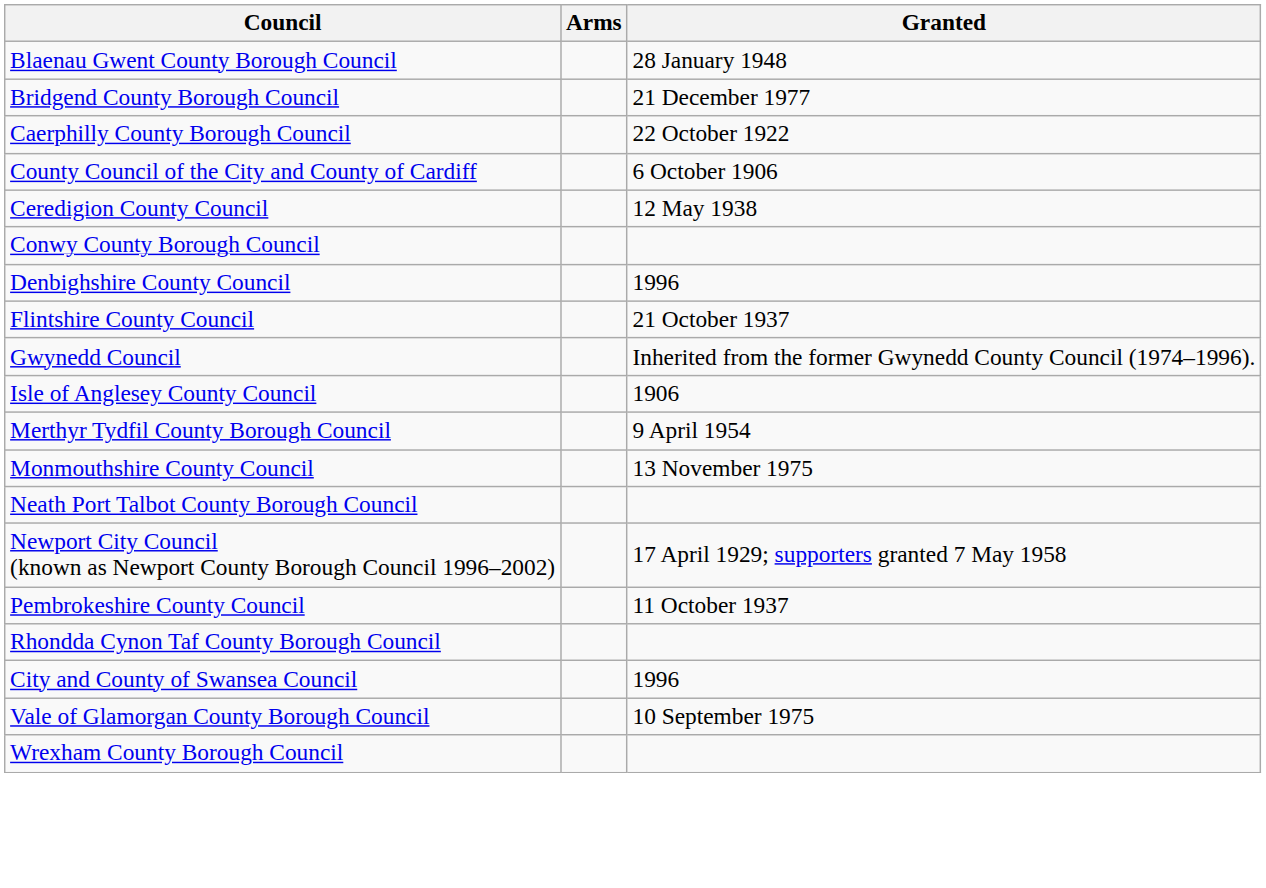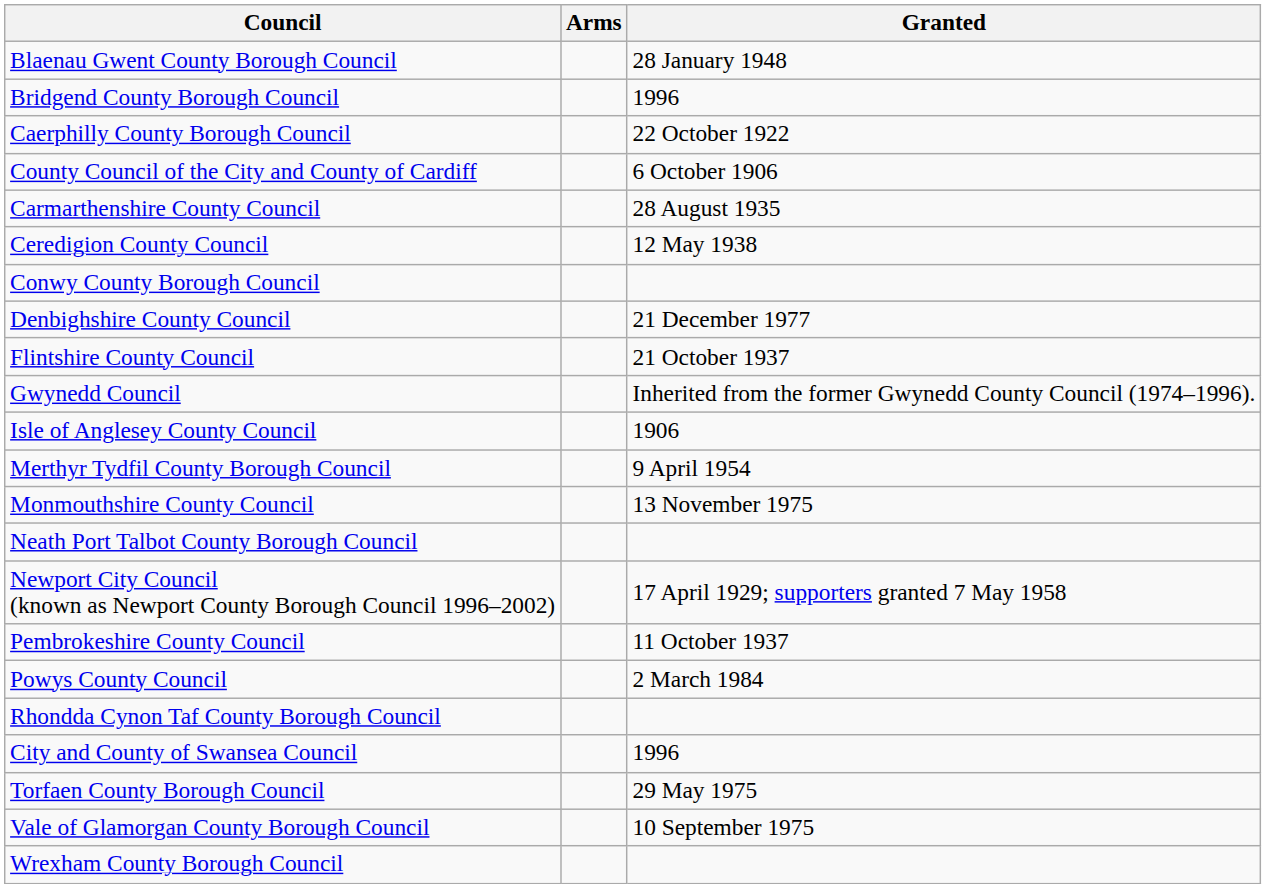Bridgend County Borough Council | Granted: 21 December 1977 -> 1996
+ row: Carmarthenshire County Council | 28 August 1935
Denbighshire County Council | Granted: 1996 -> 21 December 1977
+ row: Powys County Council | 2 March 1984
+ row: Torfaen County Borough Council | 29 May 1975
